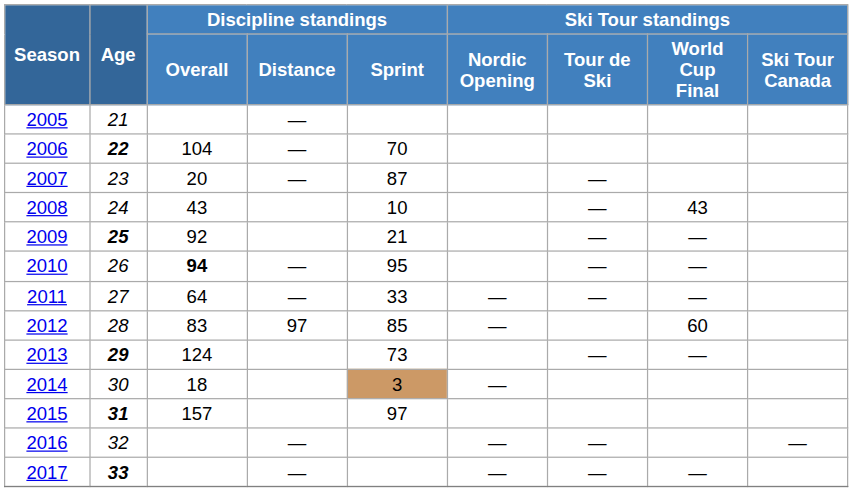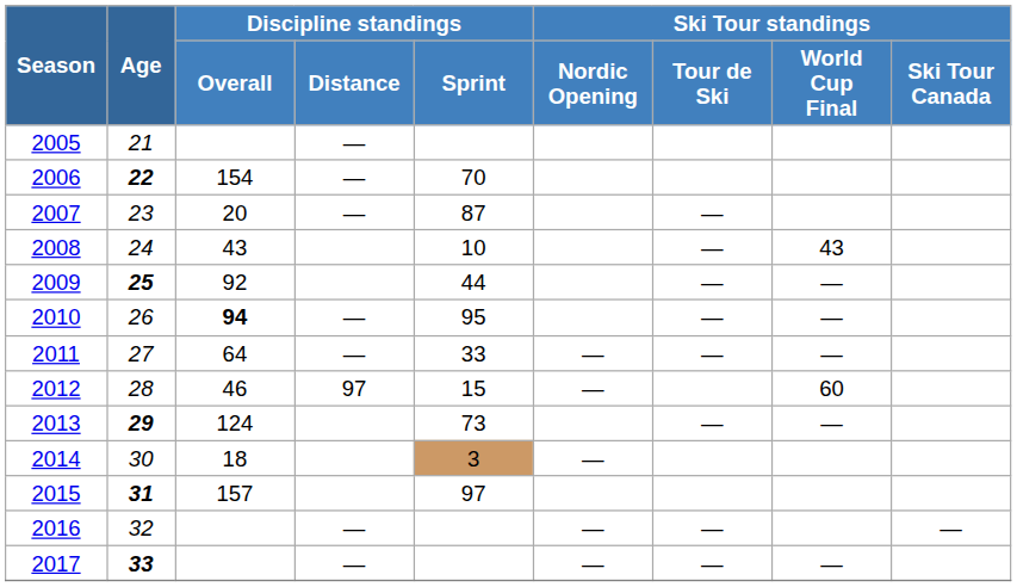2006 | Discipline standings / Overall: 104 -> 154
2009 | Discipline standings / Sprint: 21 -> 44
2012 | Discipline standings / Overall: 83 -> 46
2012 | Discipline standings / Sprint: 85 -> 15
